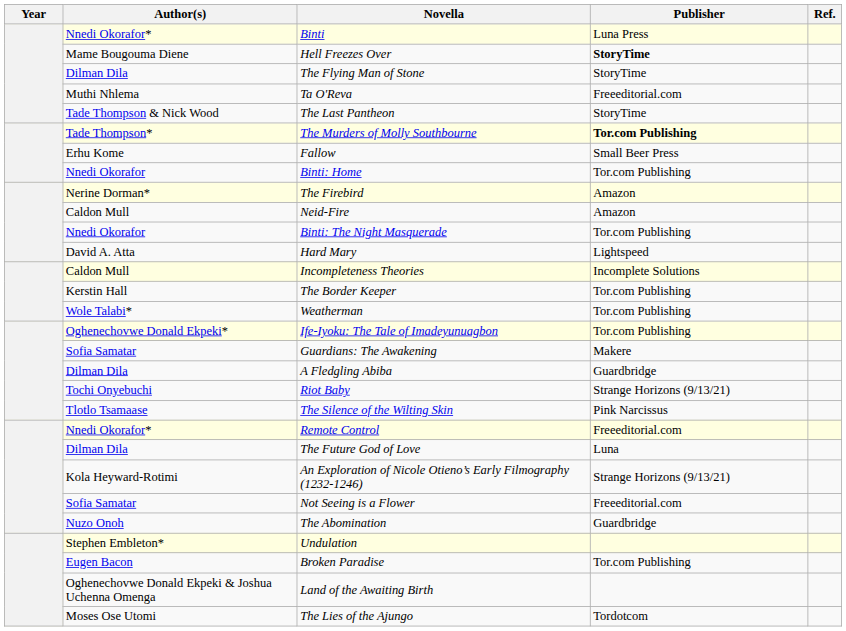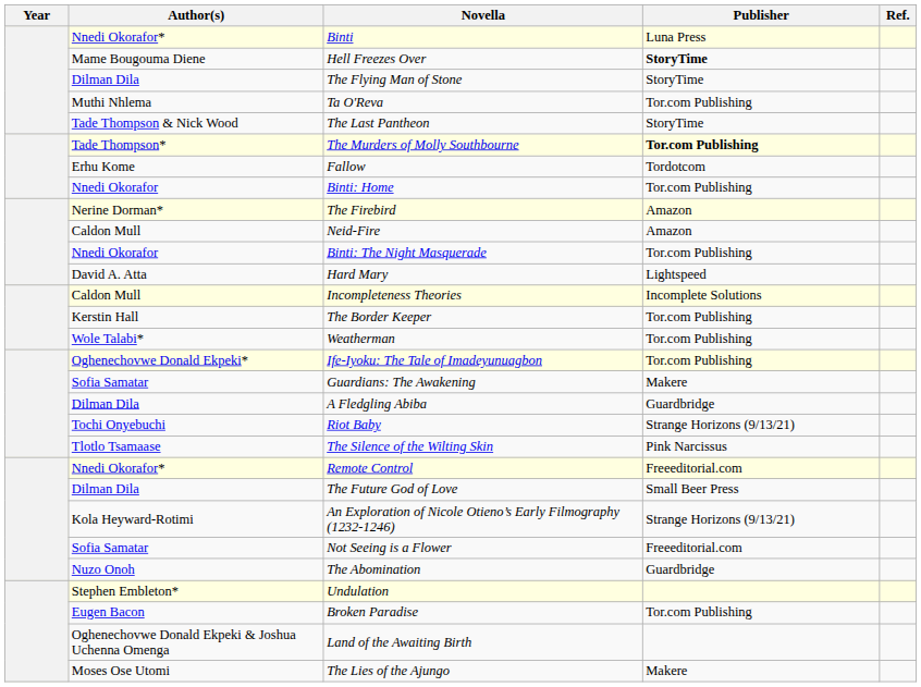Ta O'Reva | Publisher: Freeeditorial.com -> Tor.com Publishing
Fallow | Publisher: Small Beer Press -> Tordotcom
The Future God of Love | Publisher: Luna -> Small Beer Press
The Lies of the Ajungo | Publisher: Tordotcom -> Makere
